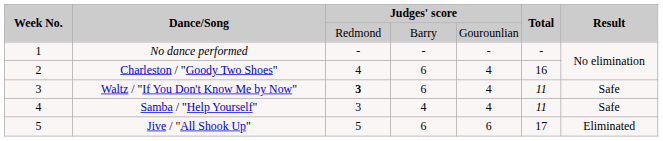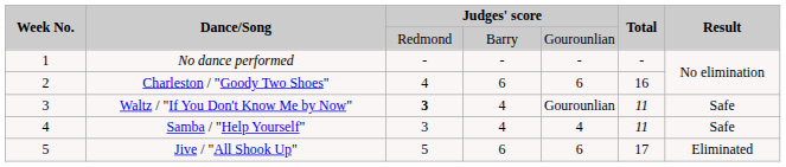Charleston / "Goody Two Shoes" | column 5: 4 -> 6
Waltz / "If You Don't Know Me by Now" | column 4: 6 -> 4
Waltz / "If You Don't Know Me by Now" | column 5: 4 -> Gourounlian
